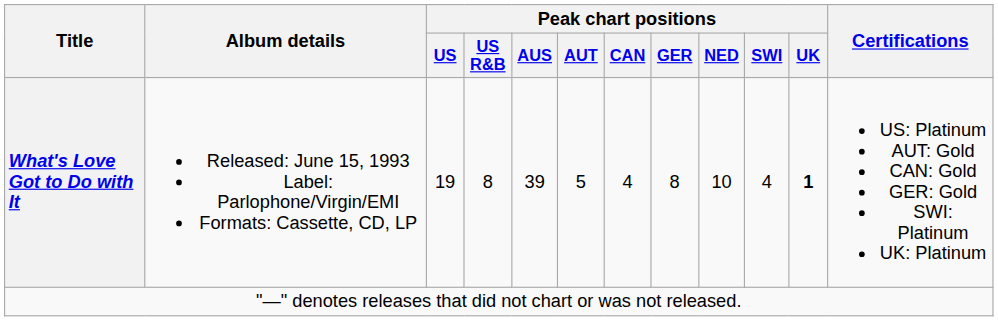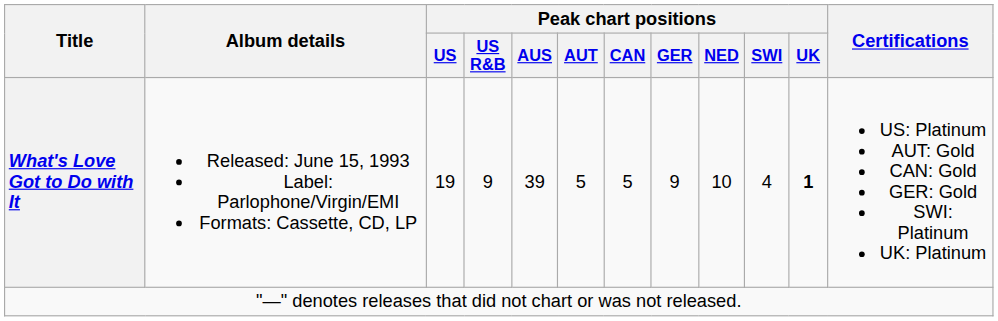What's Love Got to Do with It | Peak chart positions / US R&B: 8 -> 9
What's Love Got to Do with It | Peak chart positions / CAN: 4 -> 5
What's Love Got to Do with It | Peak chart positions / GER: 8 -> 9
